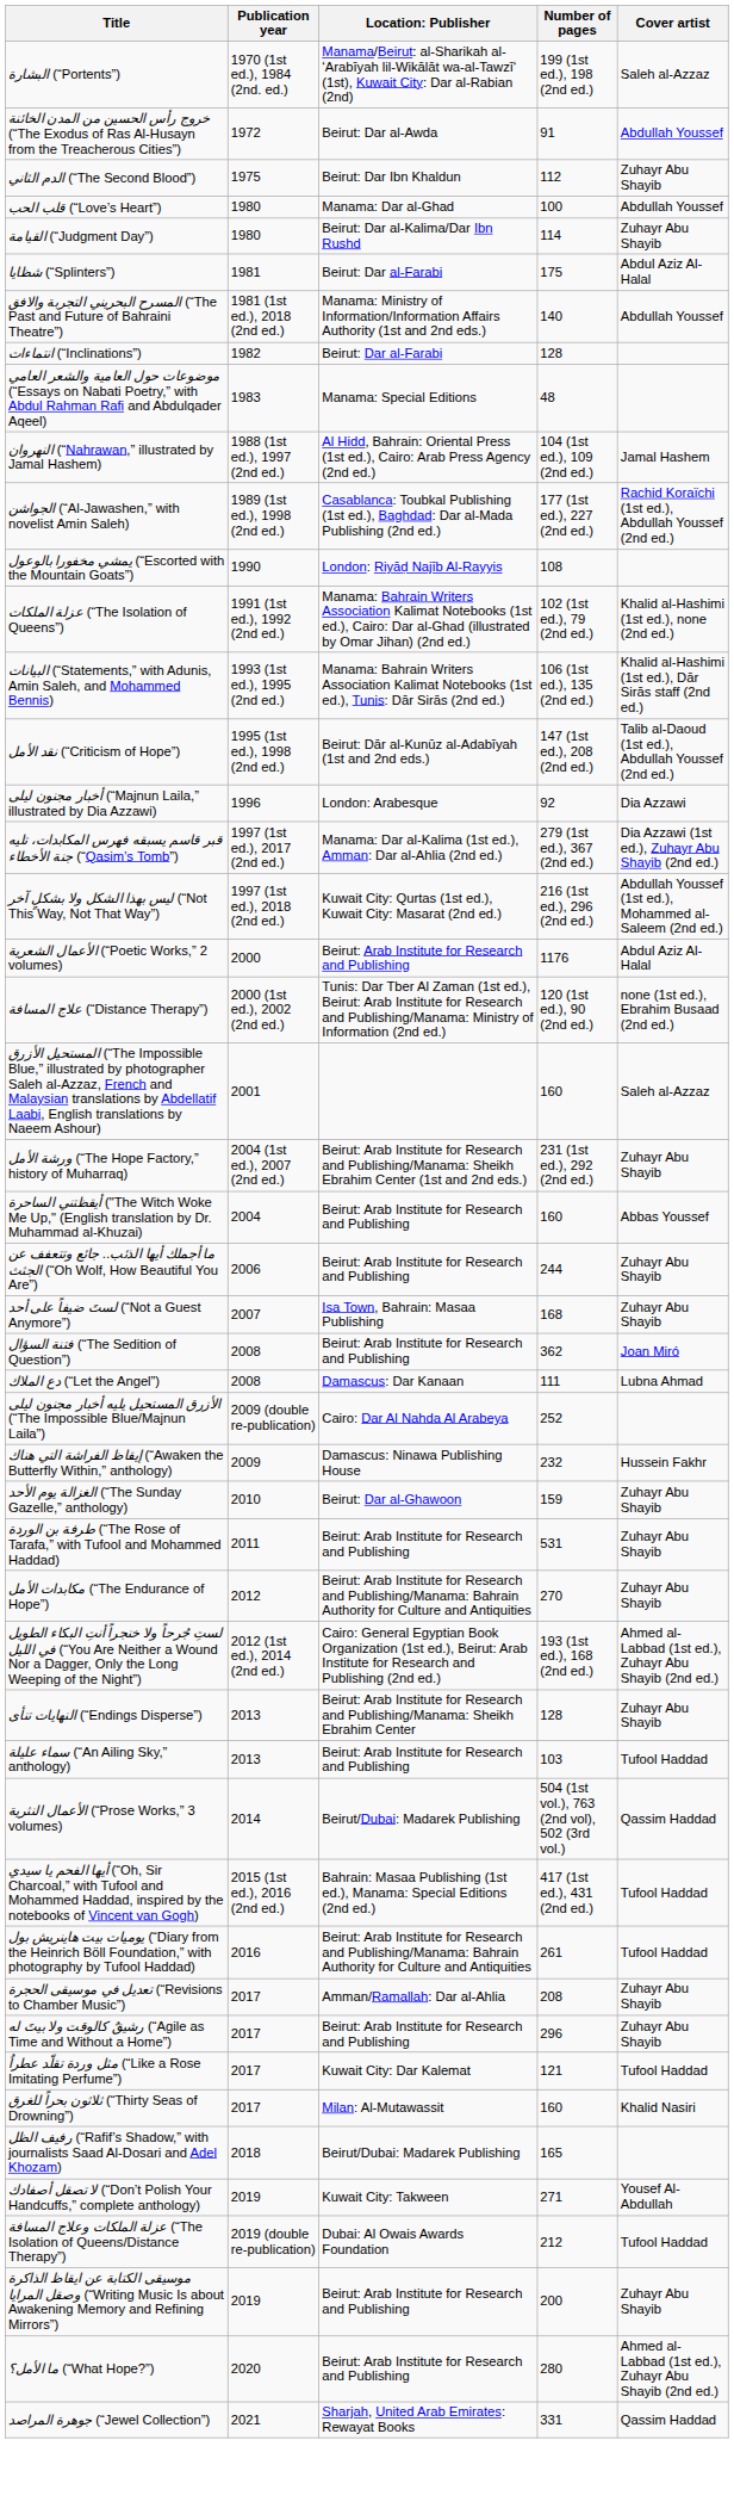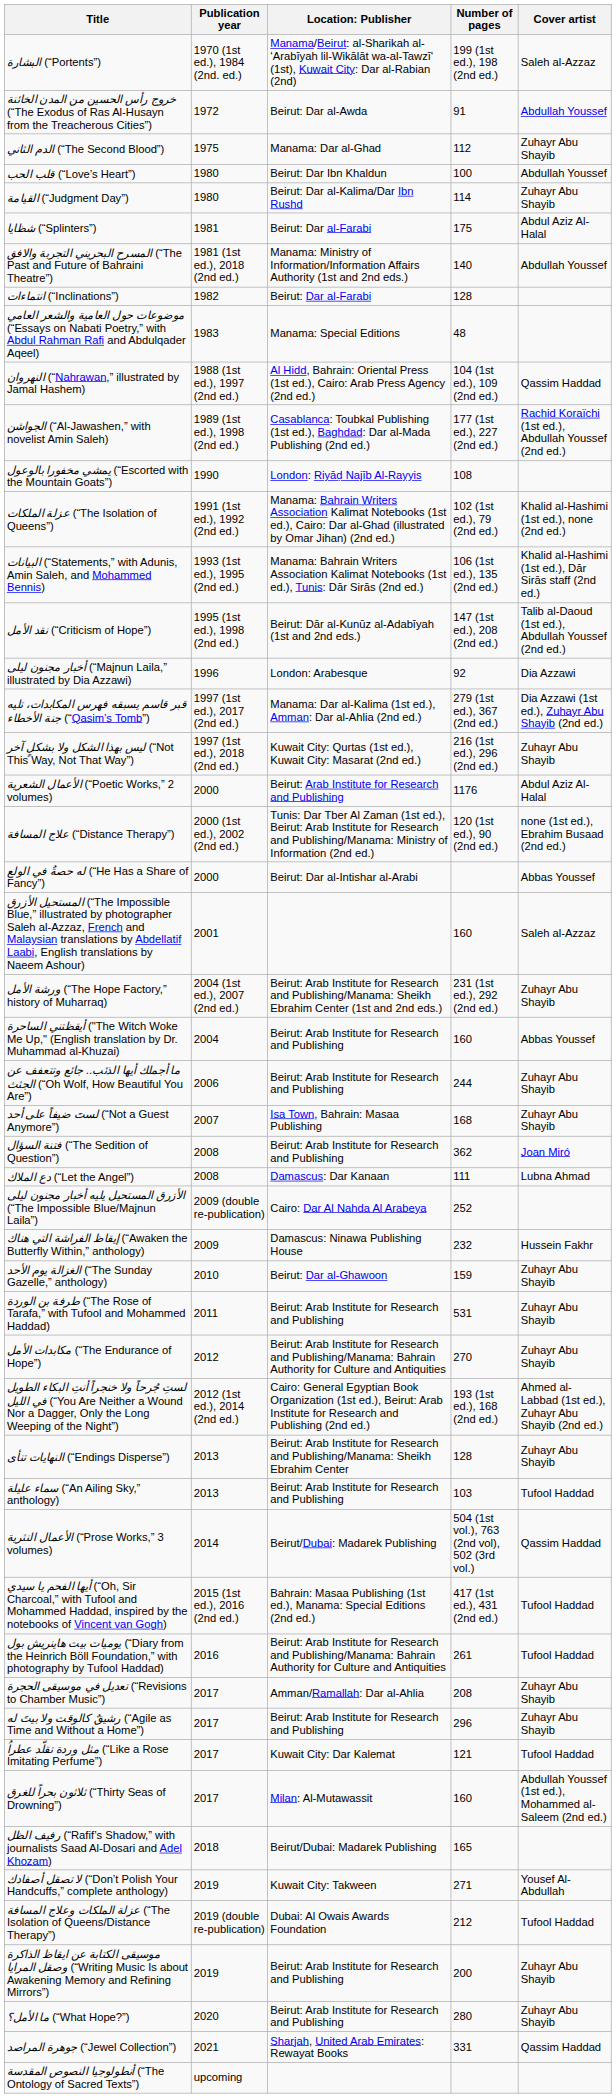الدم الثاني (“The Second Blood”) | column 3: Beirut: Dar Ibn Khaldun -> Manama: Dar al-Ghad
قلب الحب (“Love’s Heart”) | column 3: Manama: Dar al-Ghad -> Beirut: Dar Ibn Khaldun
النهروان (“Nahrawan,” illustrated by Jamal Hashem) | Cover artist: Jamal Hashem -> Qassim Haddad
ليس بهذا الشكل ولا بشكلٍ آخر (“Not This Way, Not That Way”) | Cover artist: Abdullah Youssef (1st ed.), Mohammed al-Saleem (2nd ed.) -> Zuhayr Abu Shayib
+ row: له حصةٌ في الولع (“He Has a Share of Fancy”) | 2000 | Beirut: Dar al-Intishar al-Arabi | Abbas Youssef
ثلاثون بحراً للغرق (“Thirty Seas of Drowning”) | Cover artist: Khalid Nasiri -> Abdullah Youssef (1st ed.), Mohammed al-Saleem (2nd ed.)
ما الأمل؟ (“What Hope?”) | Cover artist: Ahmed al-Labbad (1st ed.), Zuhayr Abu Shayib (2nd ed.) -> Zuhayr Abu Shayib
+ row: أنطولوجيا النصوص المقدسة (“The Ontology of Sacred Texts”) | upcoming
